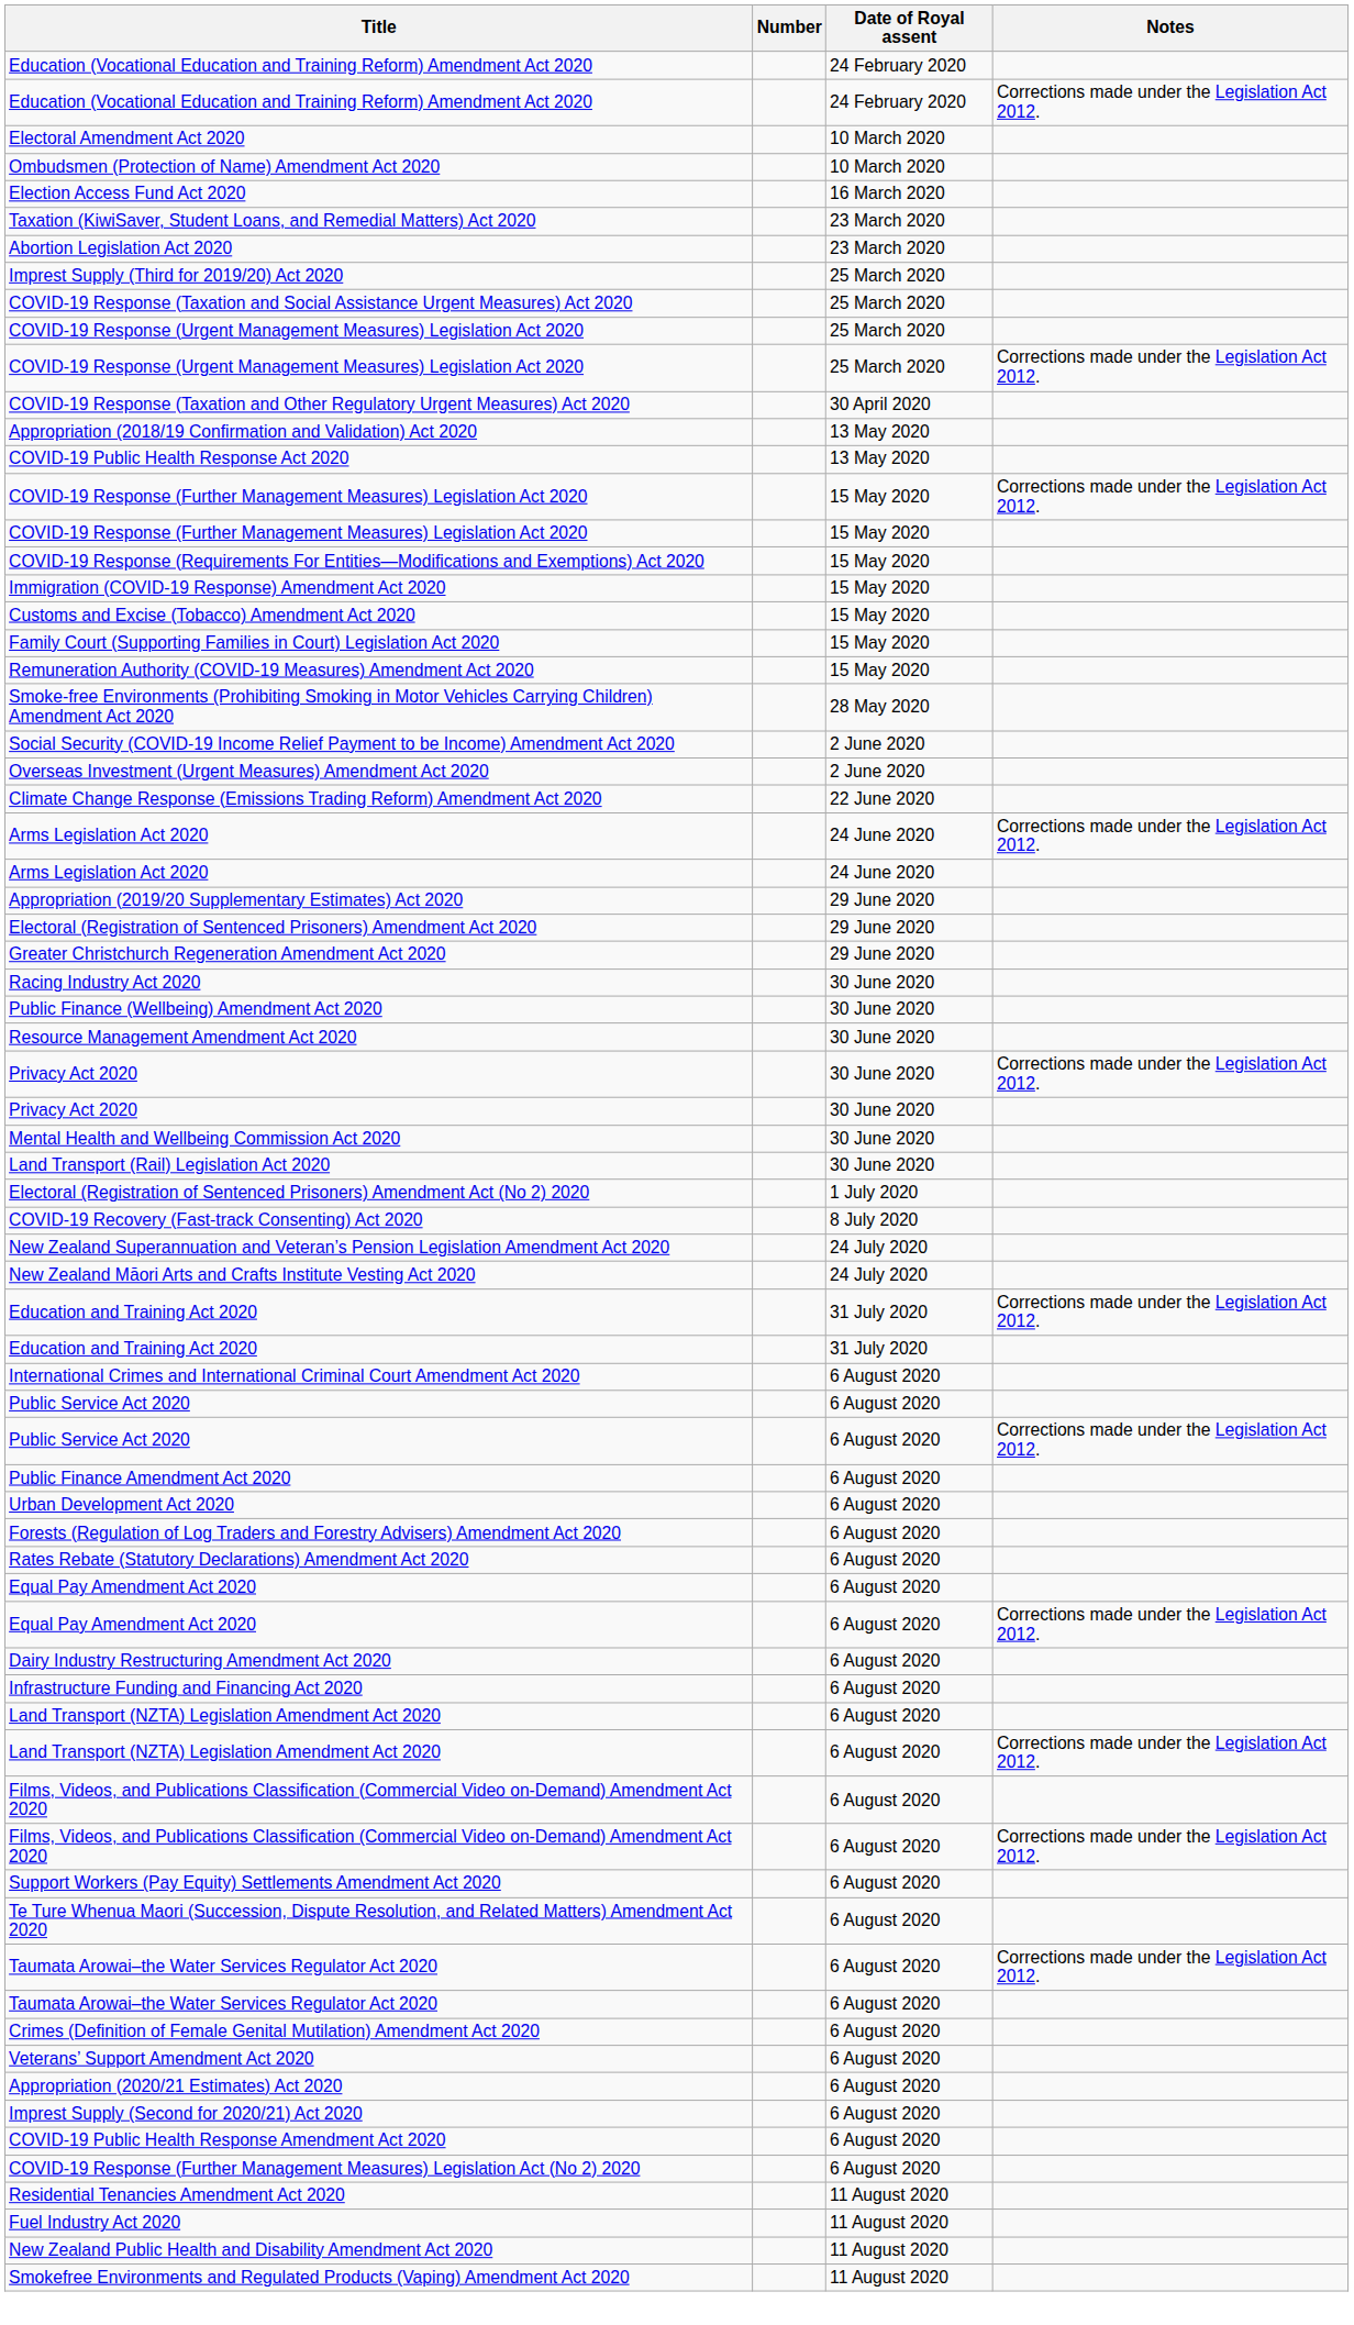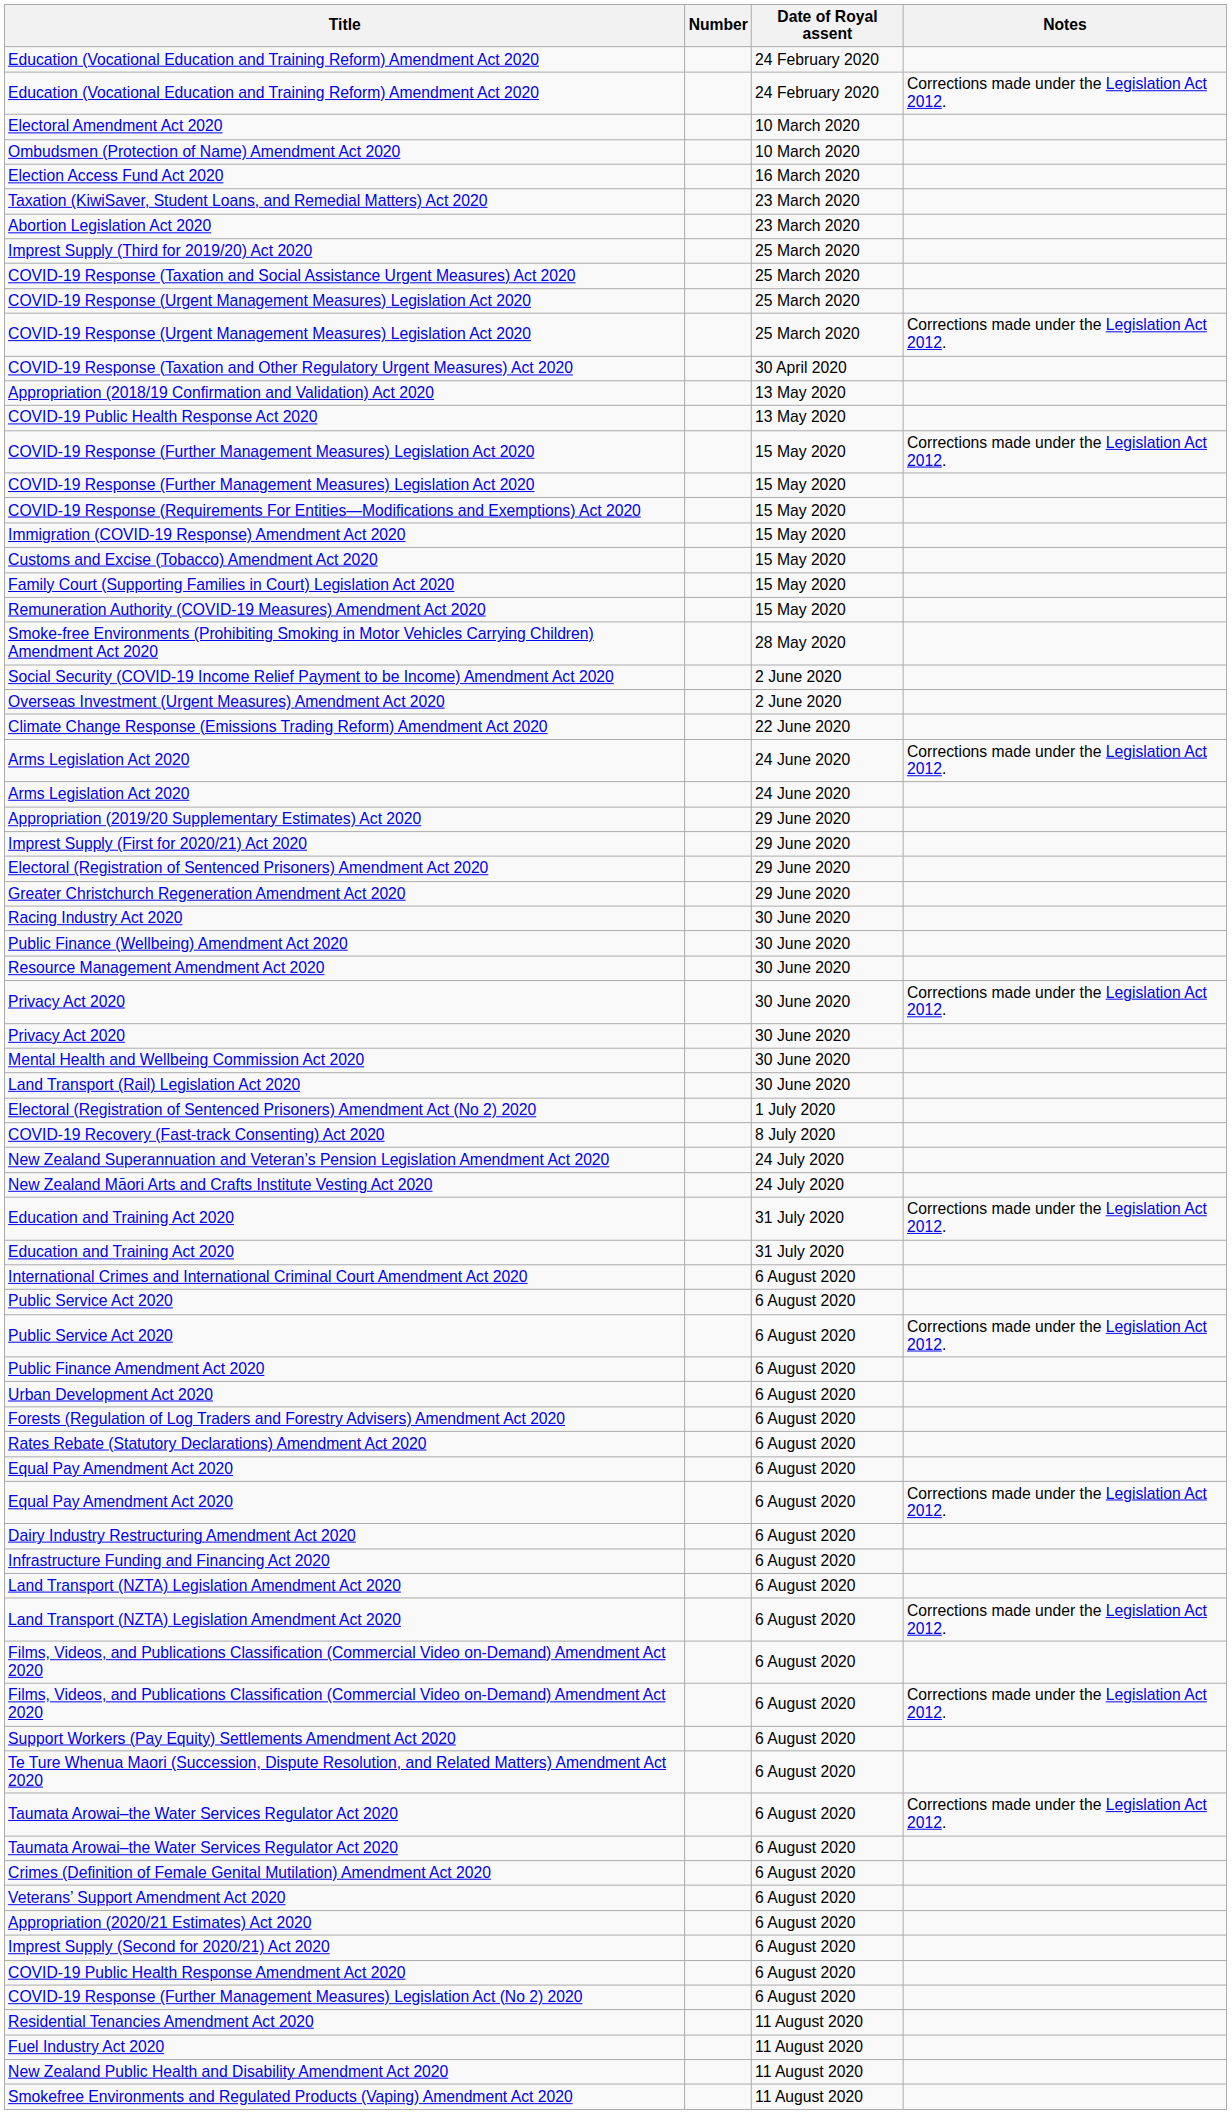+ row: Imprest Supply (First for 2020/21) Act 2020 | 29 June 2020
